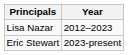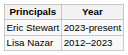rows swapped: Lisa Nazar <-> Eric Stewart
